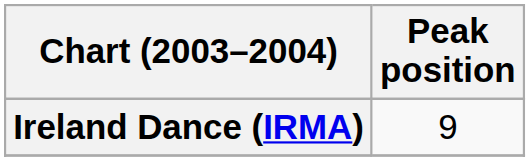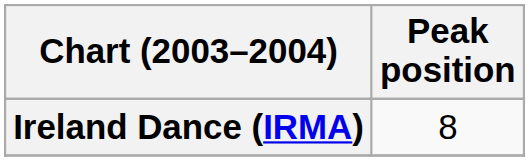Ireland Dance (IRMA) | Peak position: 9 -> 8
